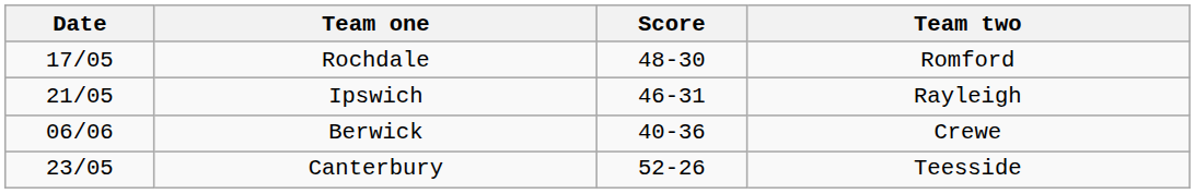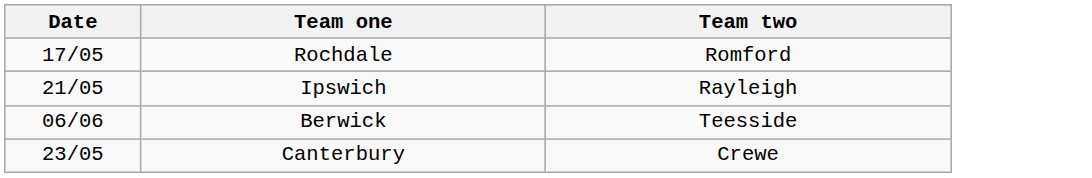- column: Score | 48-30 | 46-31 | 40-36 | 52-26
Berwick | Team two: Crewe -> Teesside
Canterbury | Team two: Teesside -> Crewe
